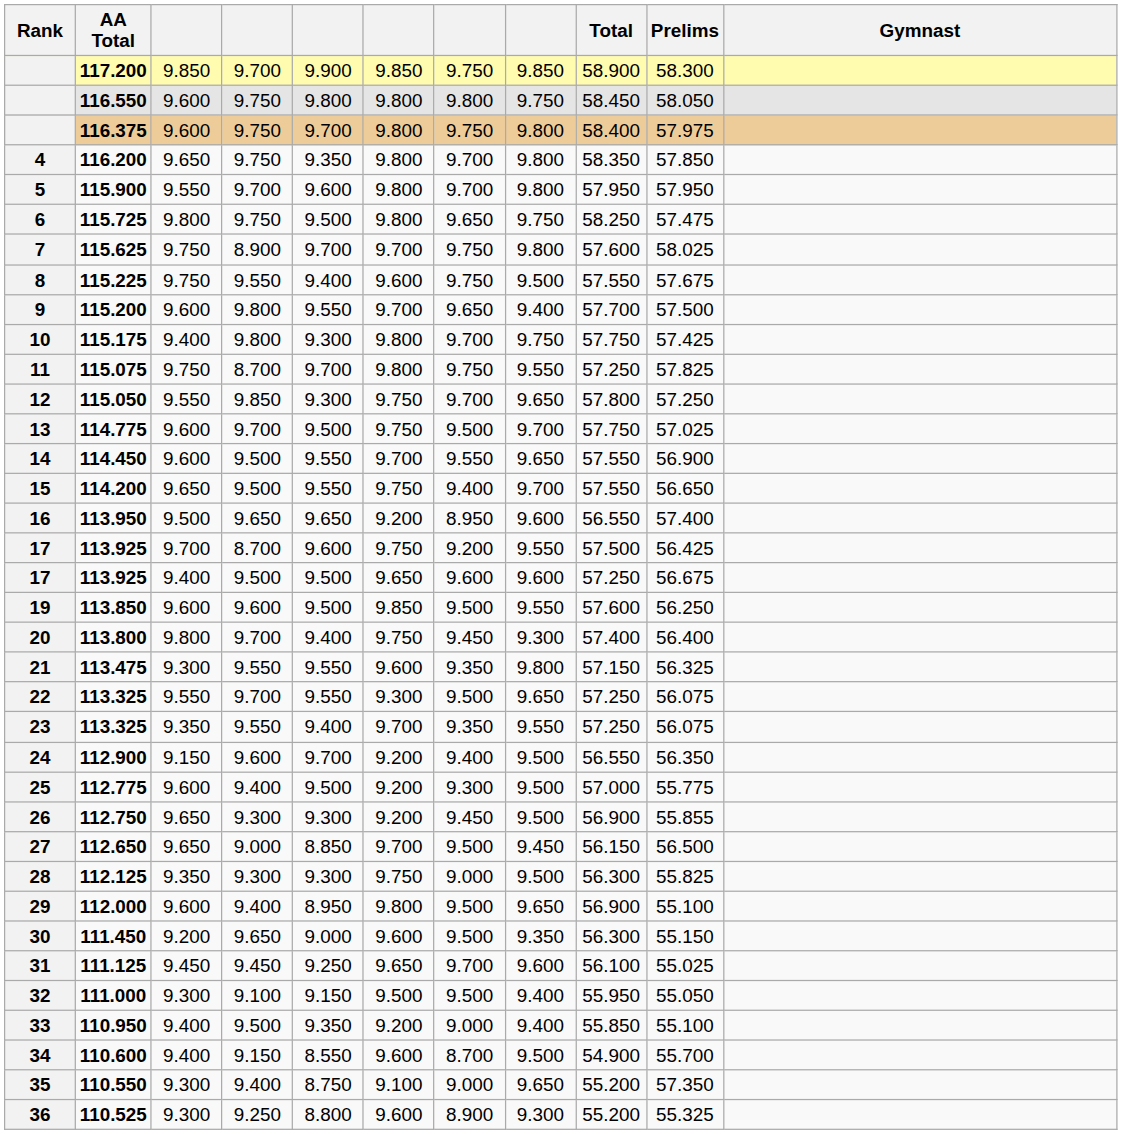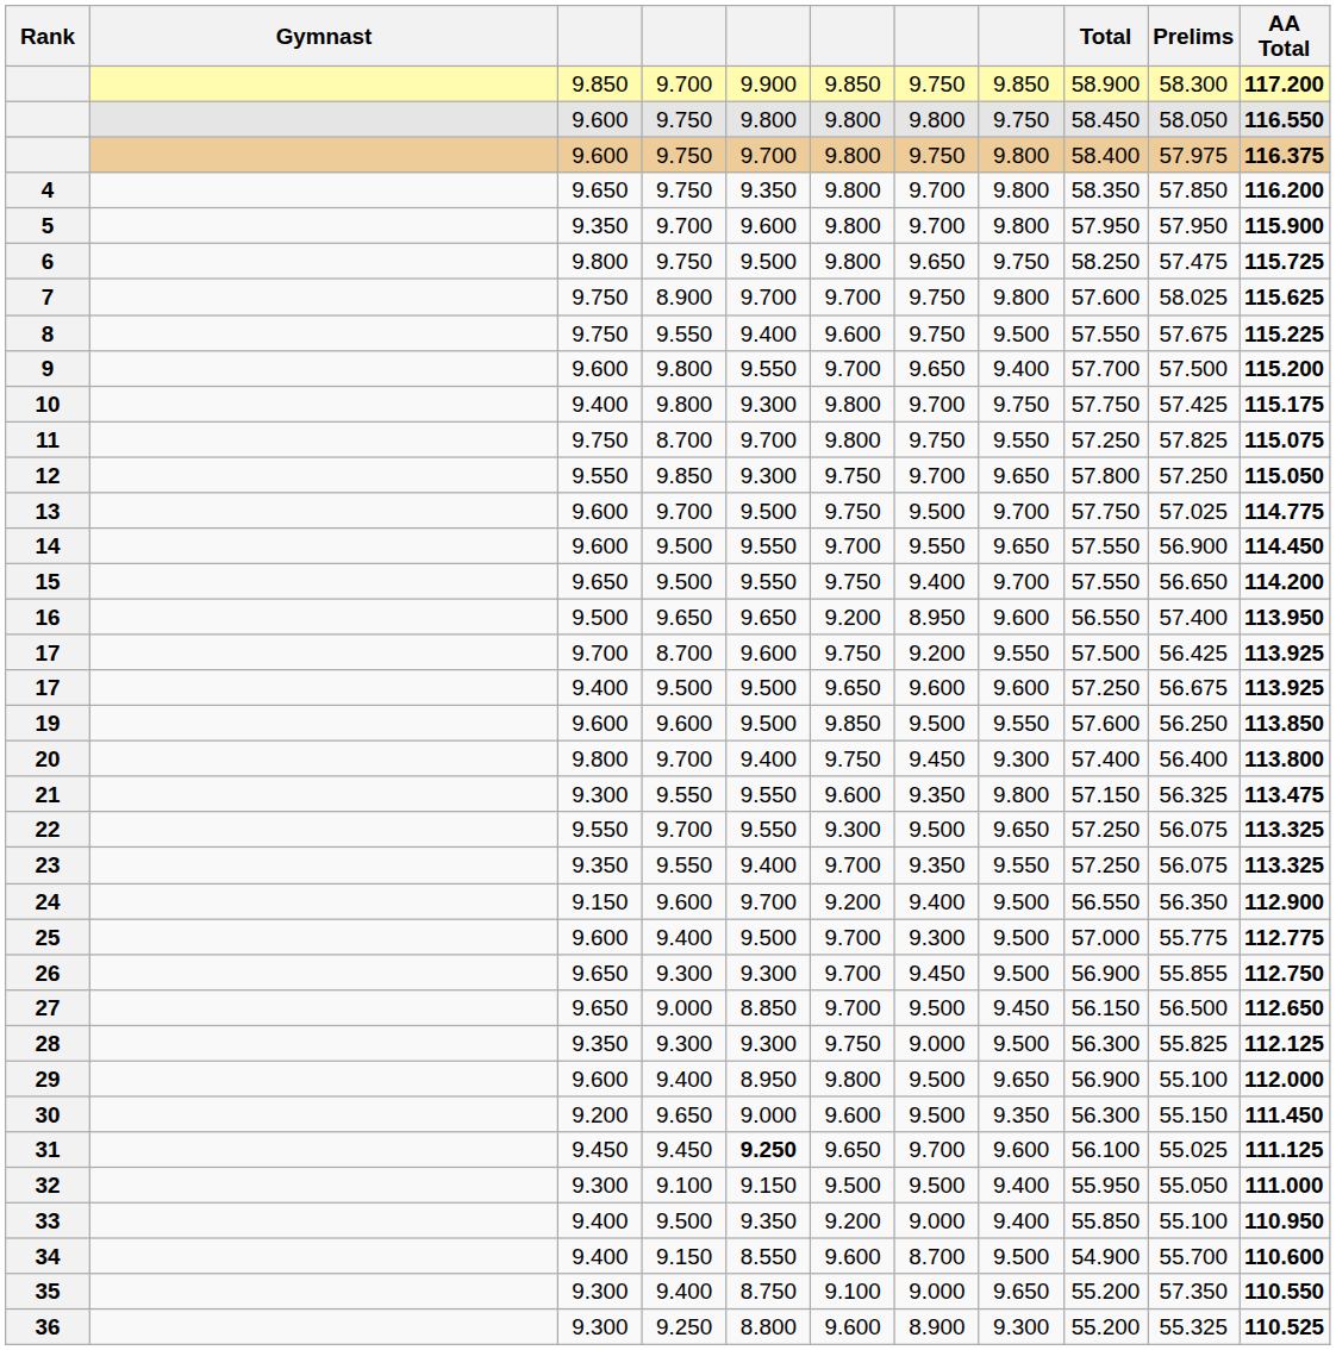columns swapped: Gymnast <-> AA Total
5 | column 3: 9.550 -> 9.350
25 | column 6: 9.200 -> 9.700
26 | column 6: 9.200 -> 9.700
31 | column 5: normal -> bold
